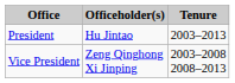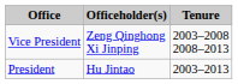rows swapped: President <-> Vice President
